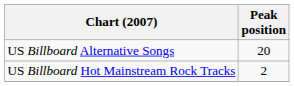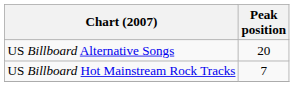US Billboard Hot Mainstream Rock Tracks | Peak position: 2 -> 7
